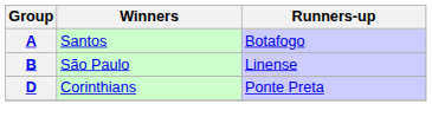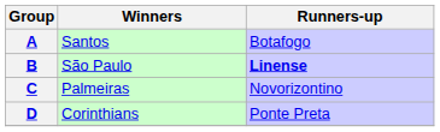B | Runners-up: normal -> bold
+ row: C | Palmeiras | Novorizontino
